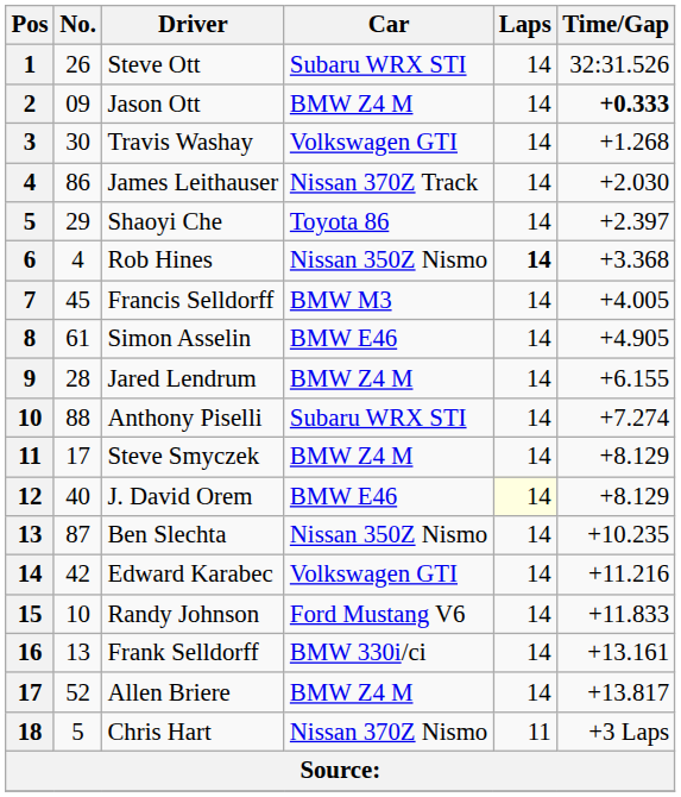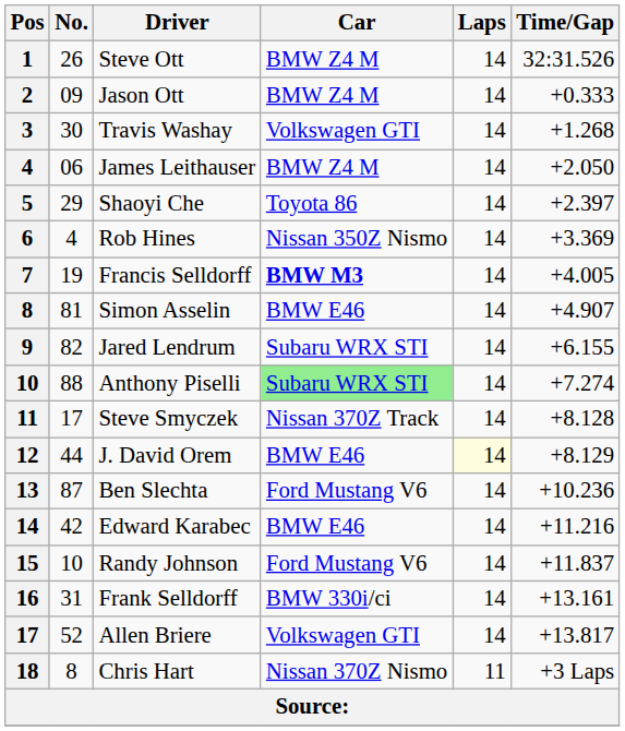Steve Ott | Car: Subaru WRX STI -> BMW Z4 M
Jason Ott | Time/Gap: bold -> normal
James Leithauser | No.: 86 -> 06
James Leithauser | Car: Nissan 370Z Track -> BMW Z4 M
James Leithauser | Time/Gap: +2.030 -> +2.050
Rob Hines | Laps: bold -> normal
Rob Hines | Time/Gap: +3.368 -> +3.369
Francis Selldorff | No.: 45 -> 19
Francis Selldorff | Car: normal -> bold
Simon Asselin | No.: 61 -> 81
Simon Asselin | Time/Gap: +4.905 -> +4.907
Jared Lendrum | No.: 28 -> 82
Jared Lendrum | Car: BMW Z4 M -> Subaru WRX STI
Anthony Piselli | Car: no background -> lightgreen background
Steve Smyczek | Car: BMW Z4 M -> Nissan 370Z Track
Steve Smyczek | Time/Gap: +8.129 -> +8.128
J. David Orem | No.: 40 -> 44
Ben Slechta | Car: Nissan 350Z Nismo -> Ford Mustang V6
Ben Slechta | Time/Gap: +10.235 -> +10.236
Edward Karabec | Car: Volkswagen GTI -> BMW E46
Randy Johnson | Time/Gap: +11.833 -> +11.837
Frank Selldorff | No.: 13 -> 31
Allen Briere | Car: BMW Z4 M -> Volkswagen GTI
Chris Hart | No.: 5 -> 8
